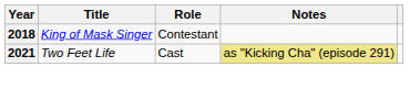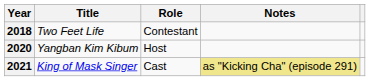2018 | Title: King of Mask Singer -> Two Feet Life
+ row: 2020 | Yangban Kim Kibum | Host
2021 | Title: Two Feet Life -> King of Mask Singer
